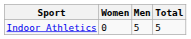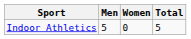columns swapped: Men <-> Women
